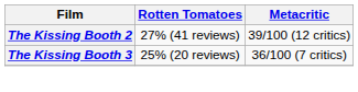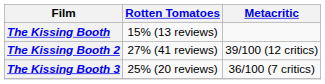+ row: The Kissing Booth | 15% (13 reviews)
